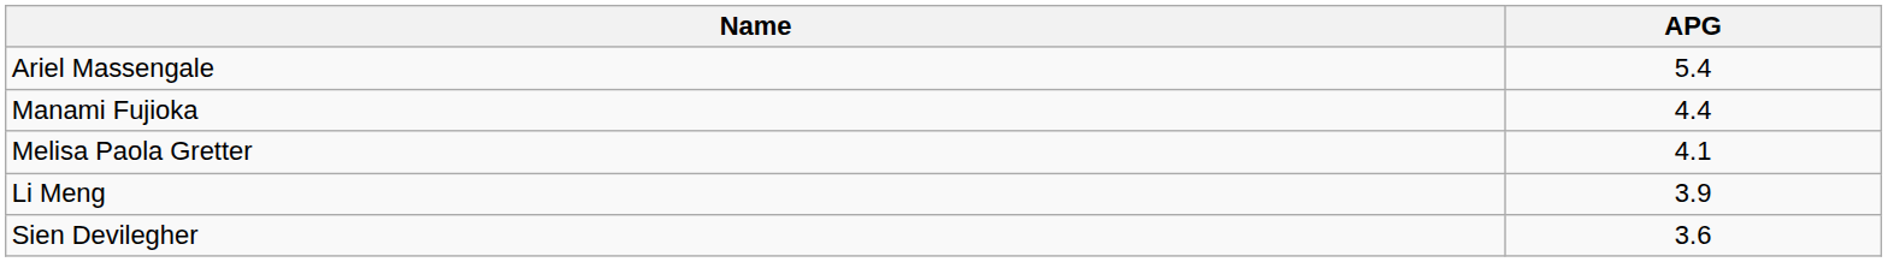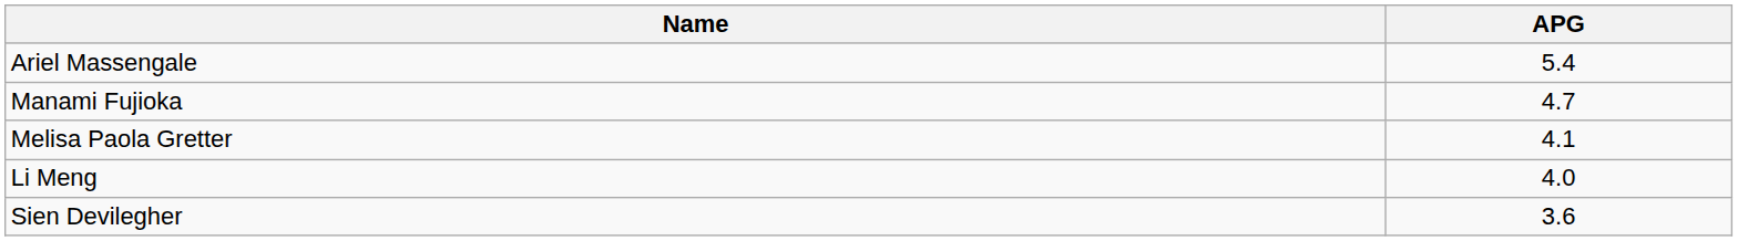Manami Fujioka | APG: 4.4 -> 4.7
Li Meng | APG: 3.9 -> 4.0
